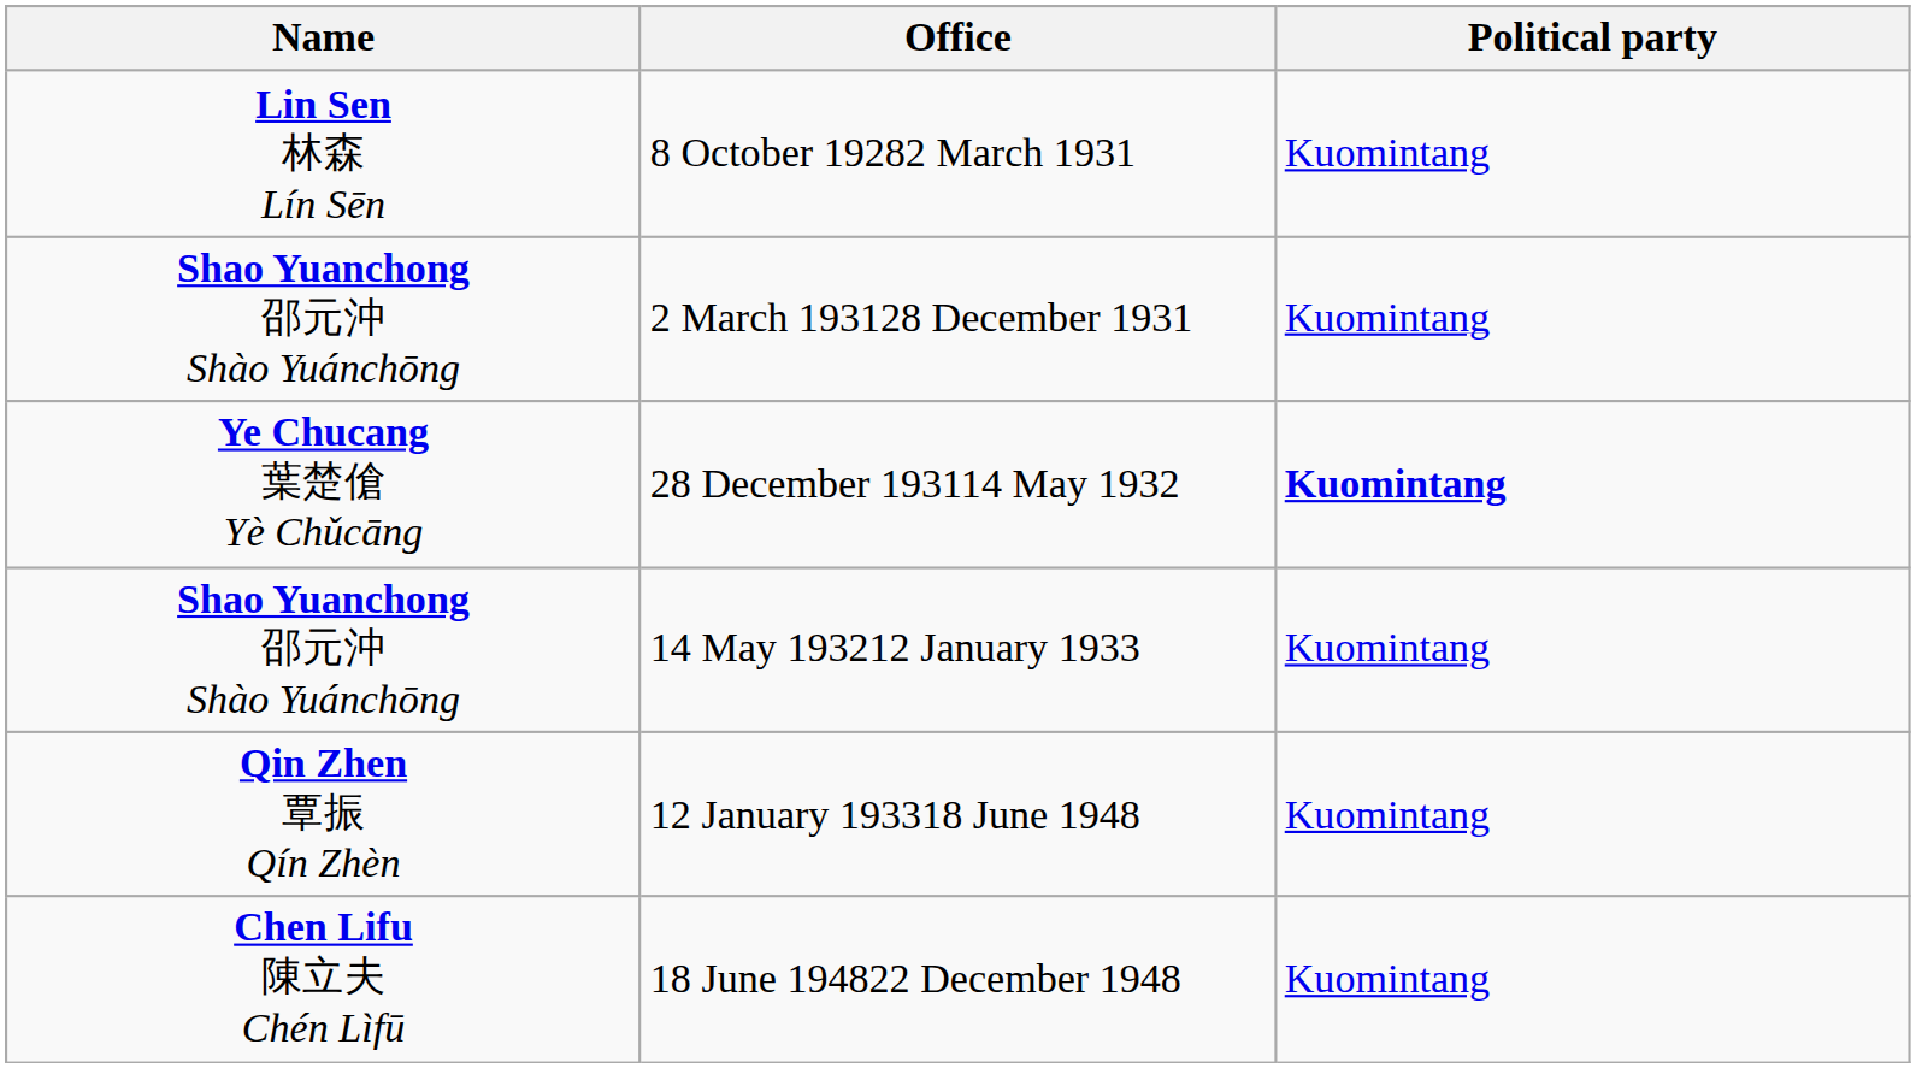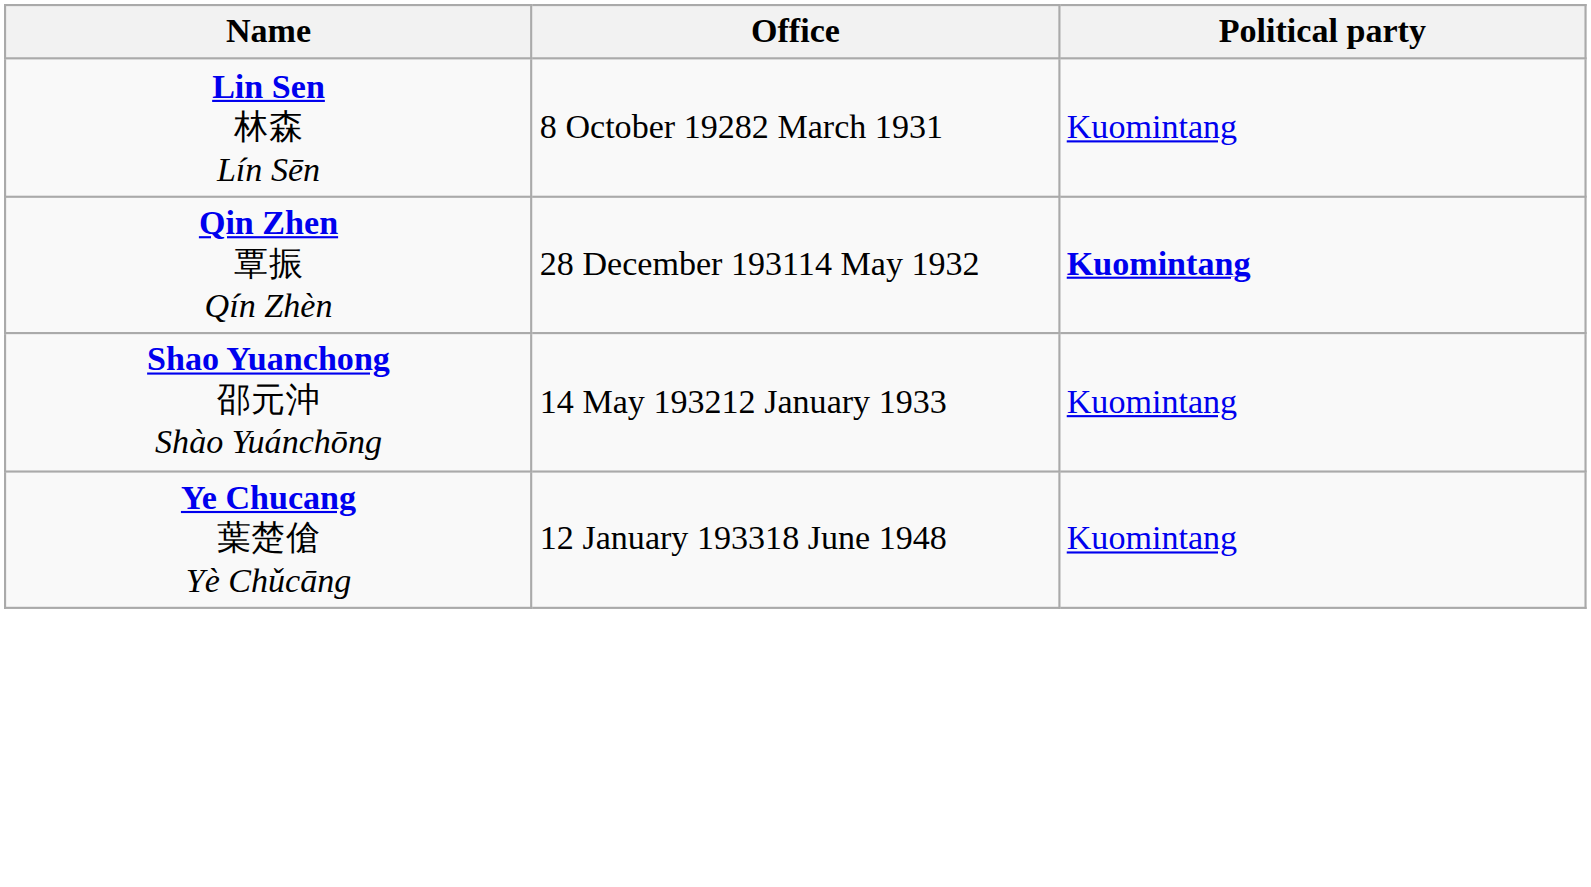- row: Shao Yuanchong 邵元沖 Shào Yuánchōng | 2 March 193128 December 1931 | Kuomintang
28 December 193114 May 1932 | Name: Ye Chucang 葉楚傖 Yè Chǔcāng -> Qin Zhen 覃振 Qín Zhèn
12 January 193318 June 1948 | Name: Qin Zhen 覃振 Qín Zhèn -> Ye Chucang 葉楚傖 Yè Chǔcāng
- row: Chen Lifu 陳立夫 Chén Lìfū | 18 June 194822 December 1948 | Kuomintang
